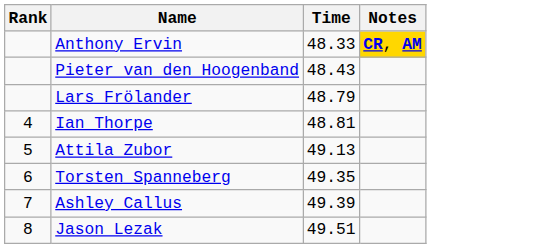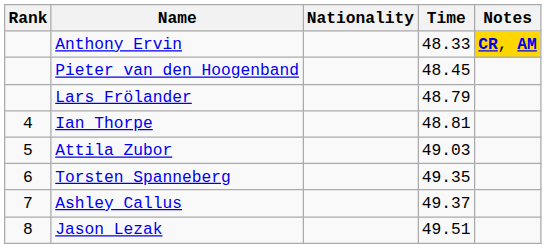+ column: Nationality
Pieter van den Hoogenband | Time: 48.43 -> 48.45
Attila Zubor | Time: 49.13 -> 49.03
Ashley Callus | Time: 49.39 -> 49.37
